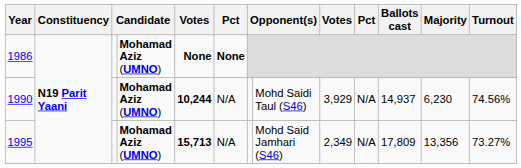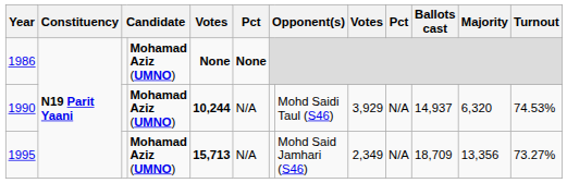1990 | Majority: 6,230 -> 6,320
1990 | Turnout: 74.56% -> 74.53%
1995 | Ballots cast: 17,809 -> 18,709
